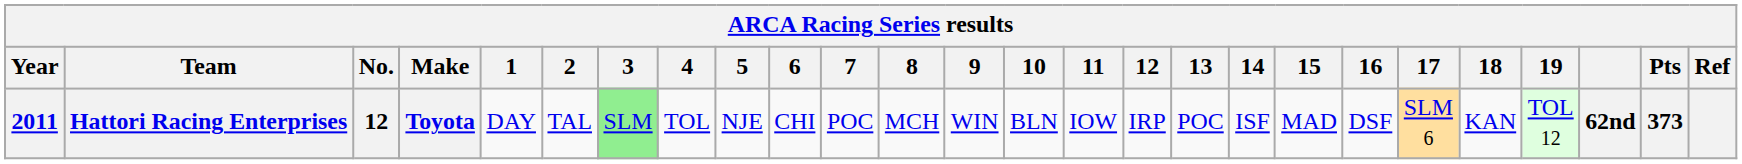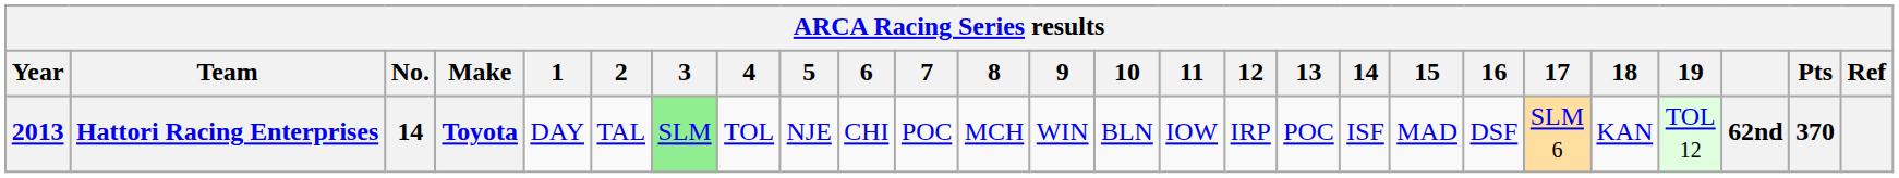Hattori Racing Enterprises | Year: 2011 -> 2013
Hattori Racing Enterprises | No.: 12 -> 14
Hattori Racing Enterprises | Pts: 373 -> 370
